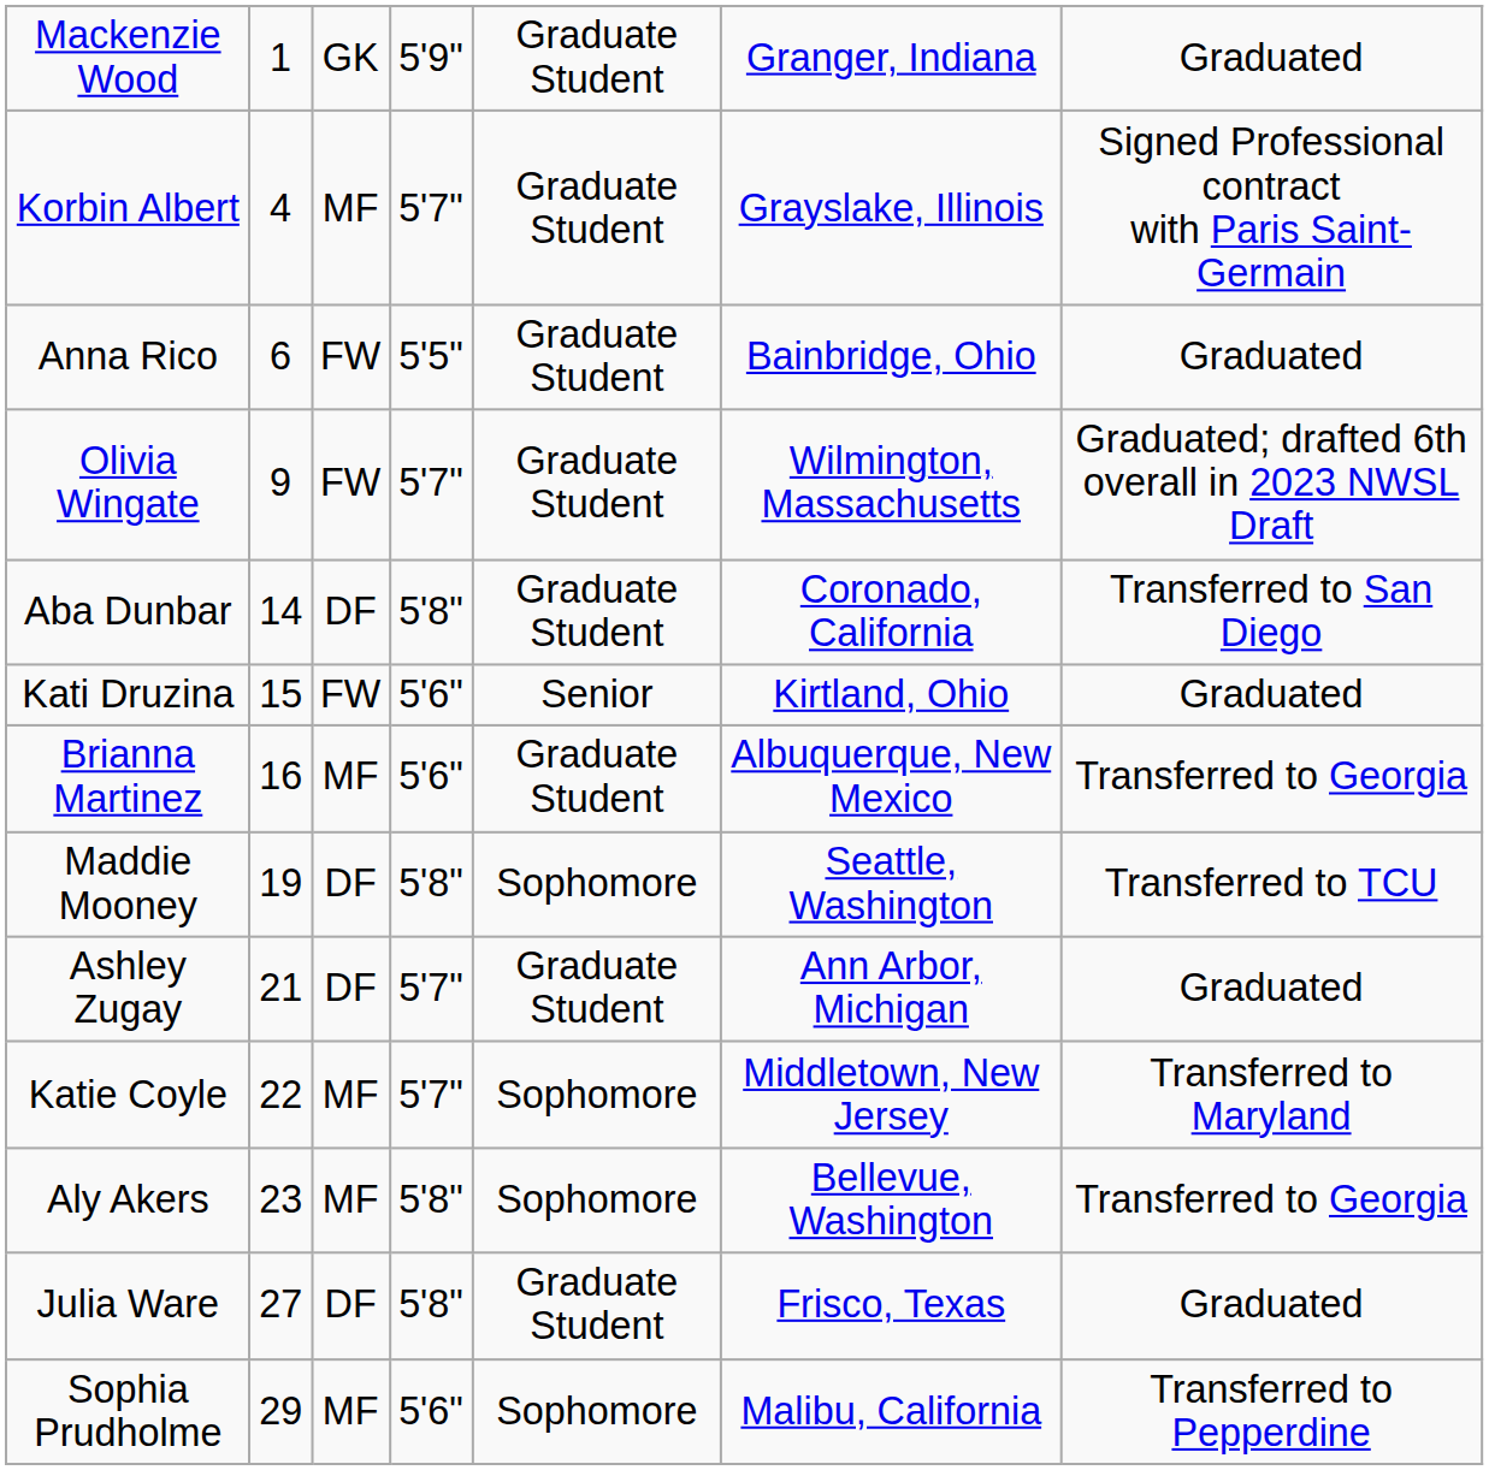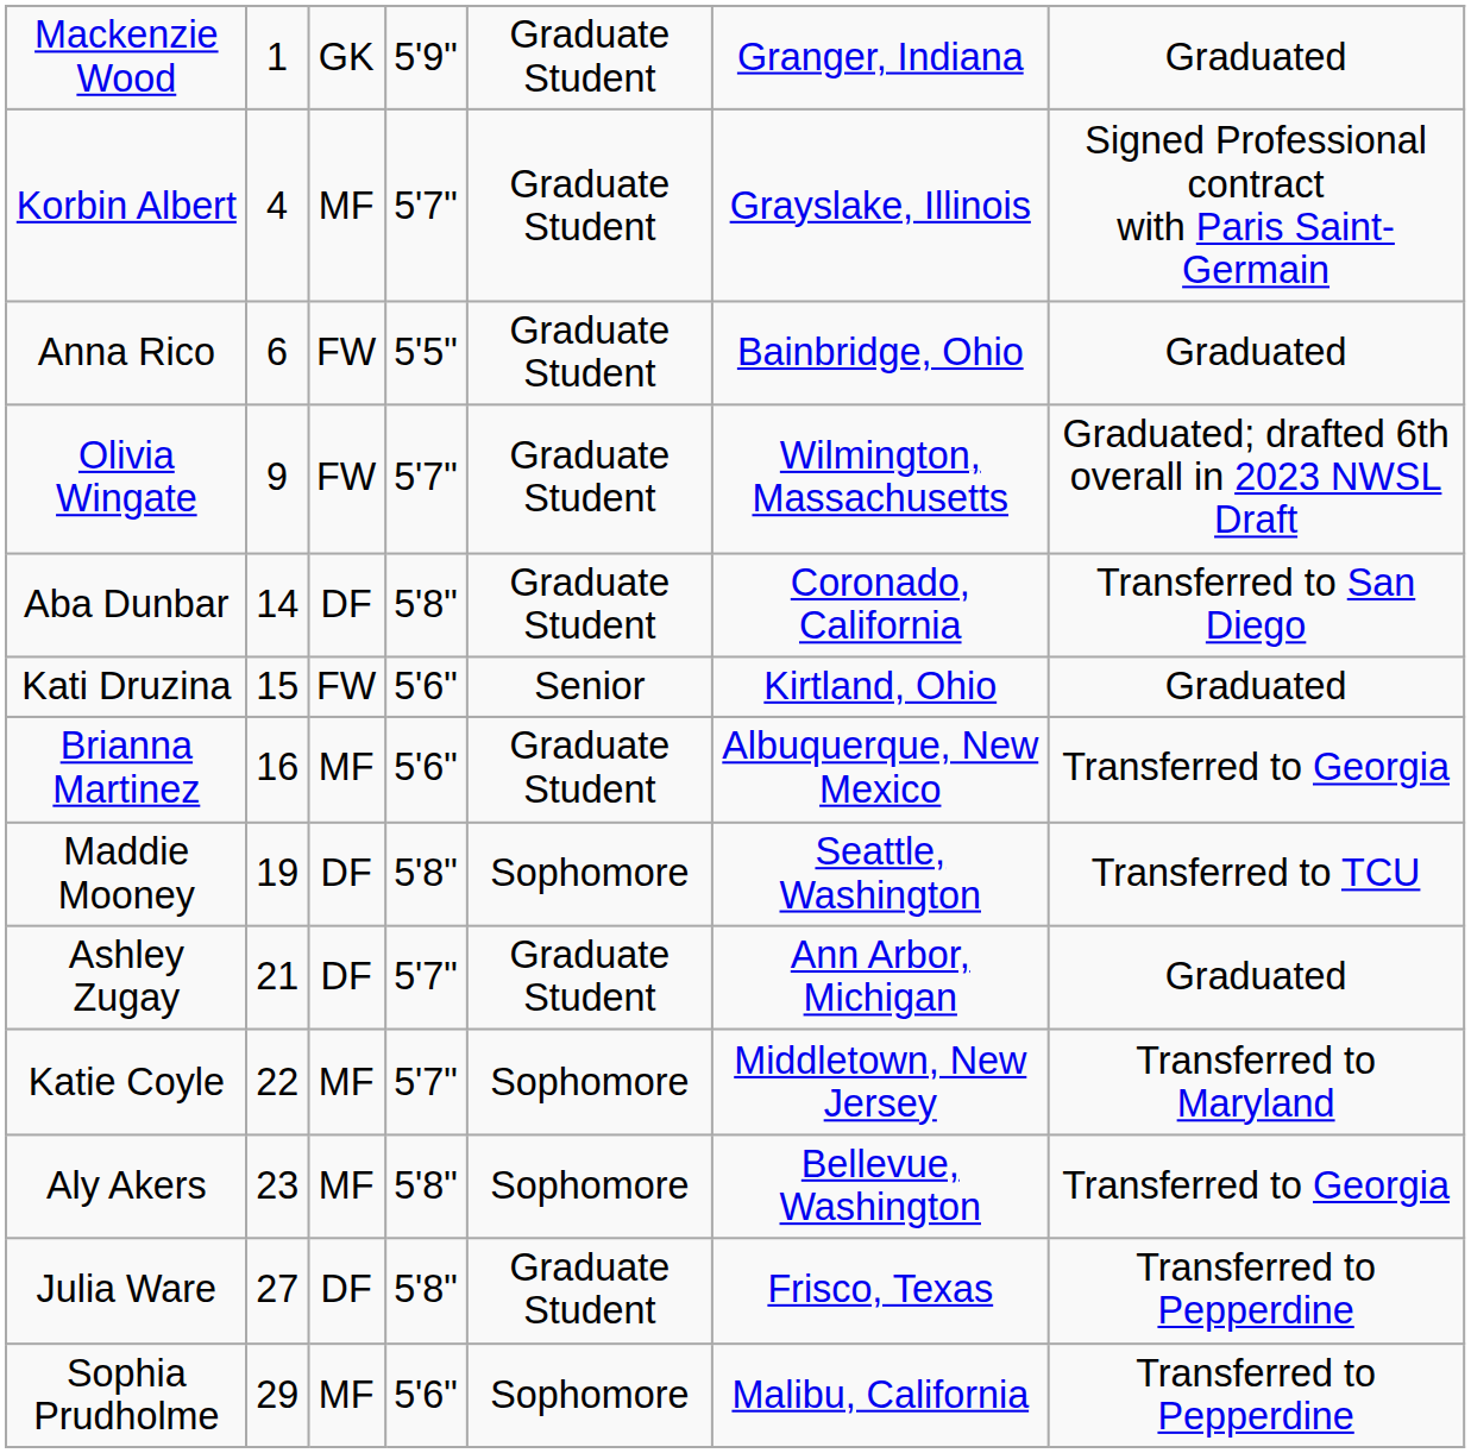Julia Ware | column 7: Graduated -> Transferred to Pepperdine
